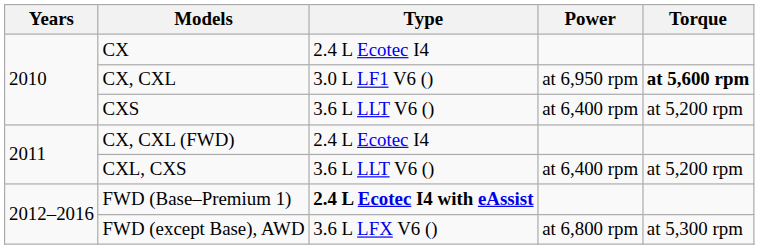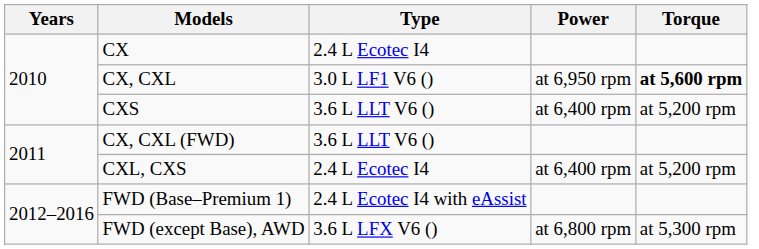CX, CXL (FWD) | Type: 2.4 L Ecotec I4 -> 3.6 L LLT V6 ()
CXL, CXS | Type: 3.6 L LLT V6 () -> 2.4 L Ecotec I4
FWD (Base–Premium 1) | Type: bold -> normal
